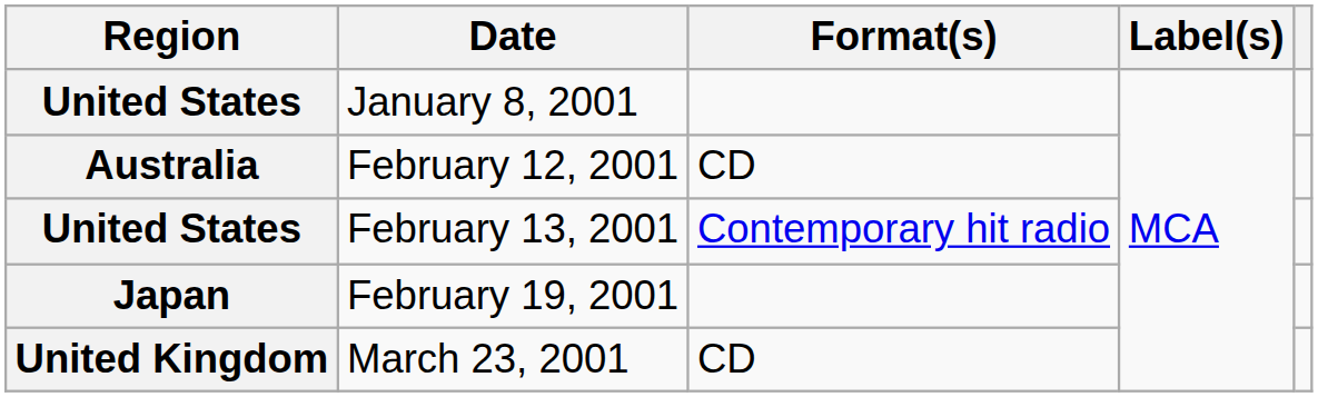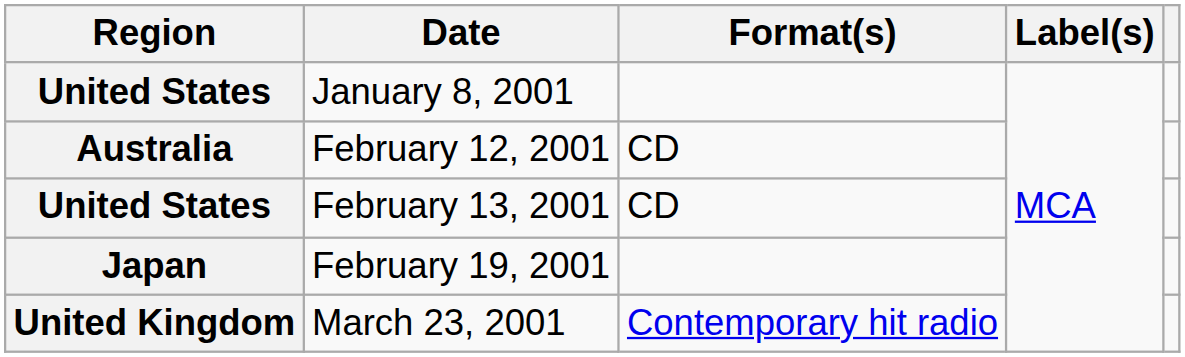February 13, 2001 | Format(s): Contemporary hit radio -> CD
March 23, 2001 | Format(s): CD -> Contemporary hit radio
